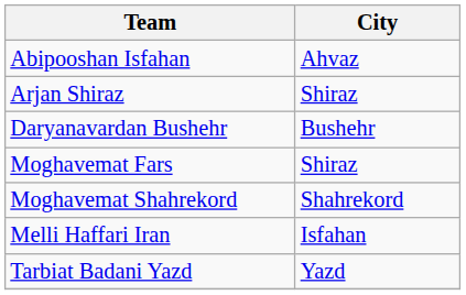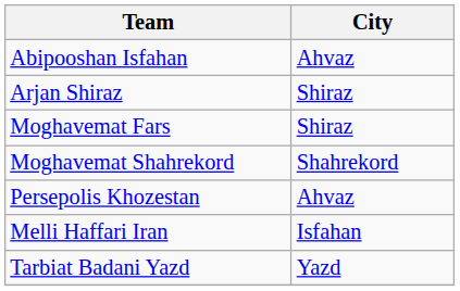- row: Daryanavardan Bushehr | Bushehr
+ row: Persepolis Khozestan | Ahvaz
